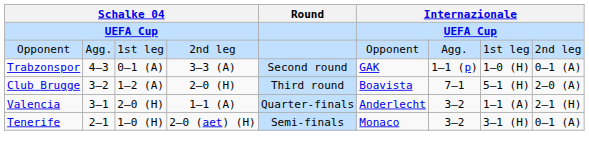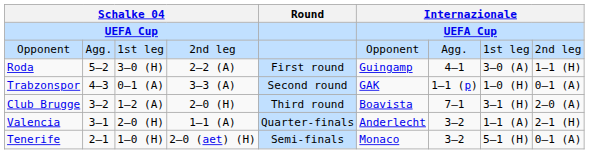+ row: Roda | 5–2 | 3–0 (H) | 2–2 (A) | First round | Guingamp | 4–1 | 3–0 (A) | 1–1 (H)
Club Brugge | column 8: 5–1 (H) -> 3–1 (H)
Tenerife | column 8: 3–1 (H) -> 5–1 (H)
